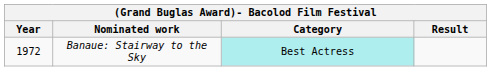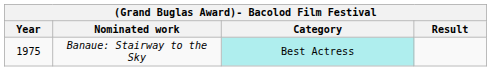Banaue: Stairway to the Sky | Year: 1972 -> 1975
